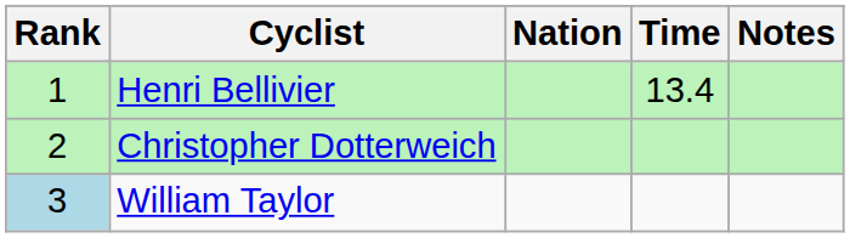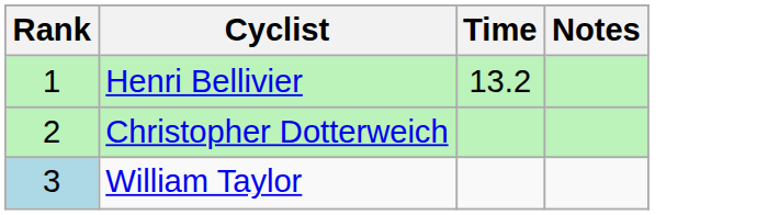- column: Nation
Henri Bellivier | Time: 13.4 -> 13.2
